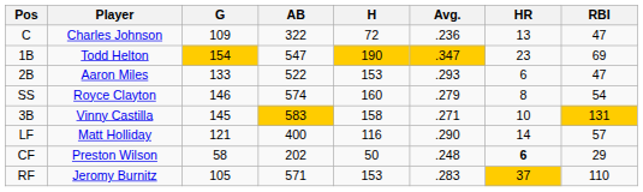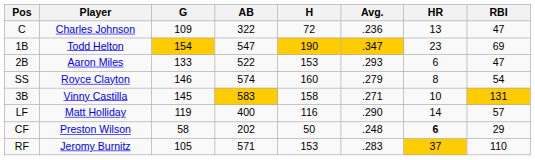LF | G: 121 -> 119
